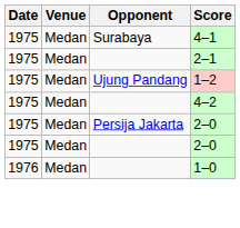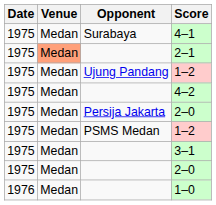2–1 | Venue: no background -> lightsalmon background
+ row: 1975 | Medan | PSMS Medan | 1–2
+ row: 1975 | Medan | 3–1
